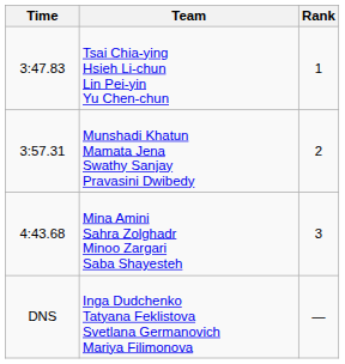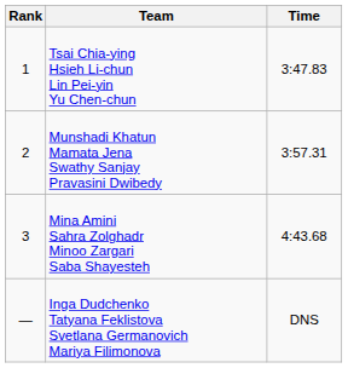columns swapped: Rank <-> Time
